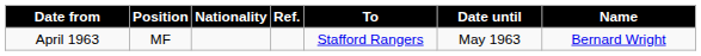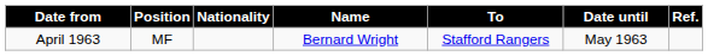columns swapped: Name <-> Ref.
